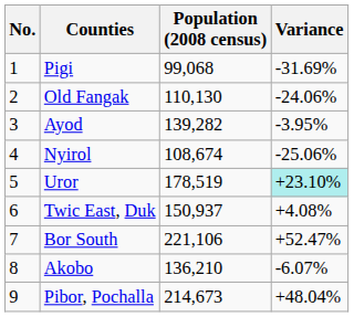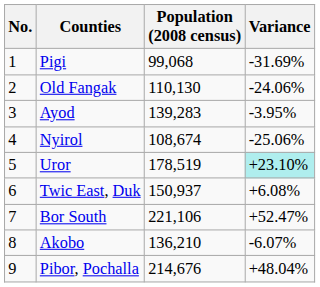Ayod | Population (2008 census): 139,282 -> 139,283
Twic East, Duk | Variance: +4.08% -> +6.08%
Pibor, Pochalla | Population (2008 census): 214,673 -> 214,676
